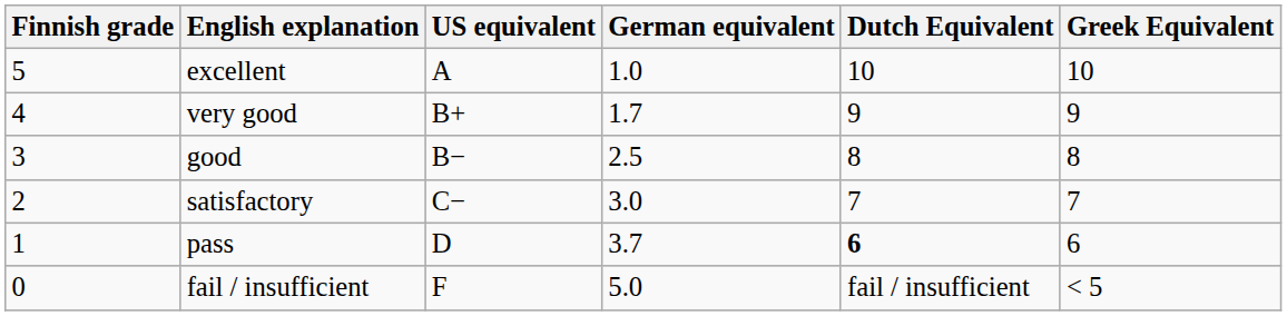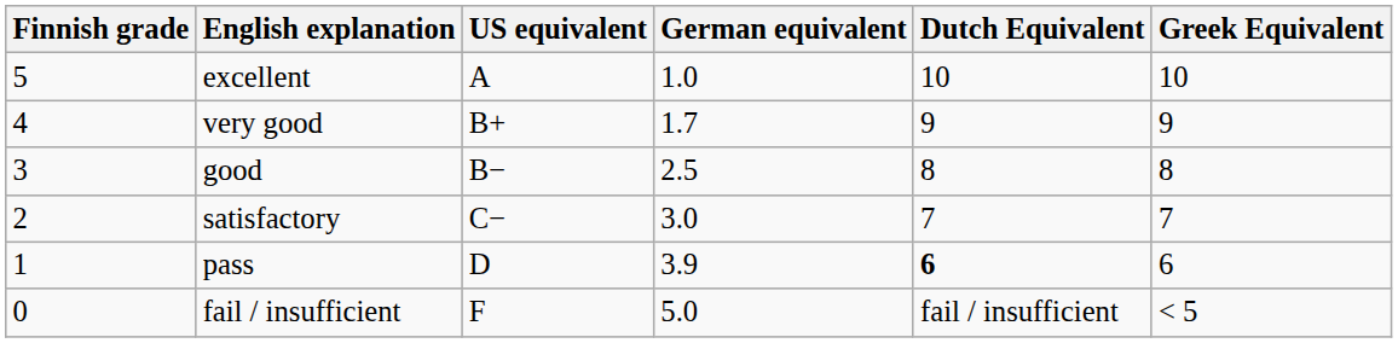pass | German equivalent: 3.7 -> 3.9
